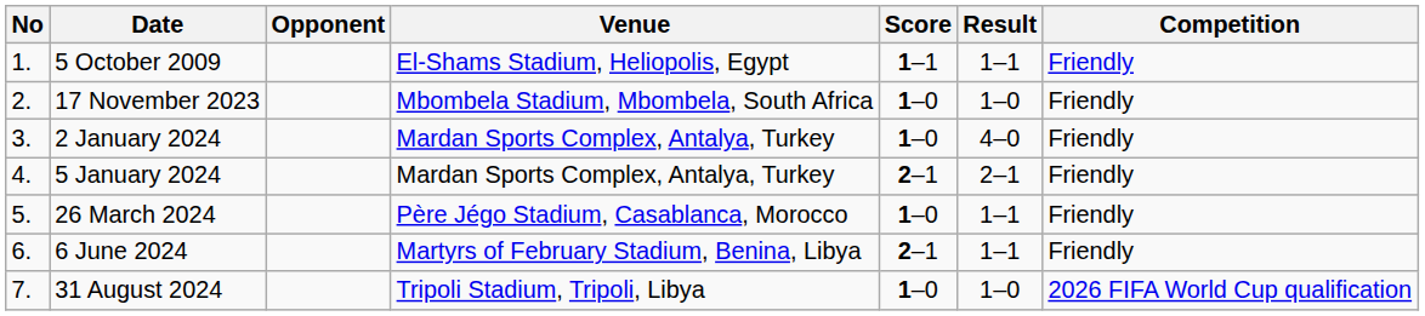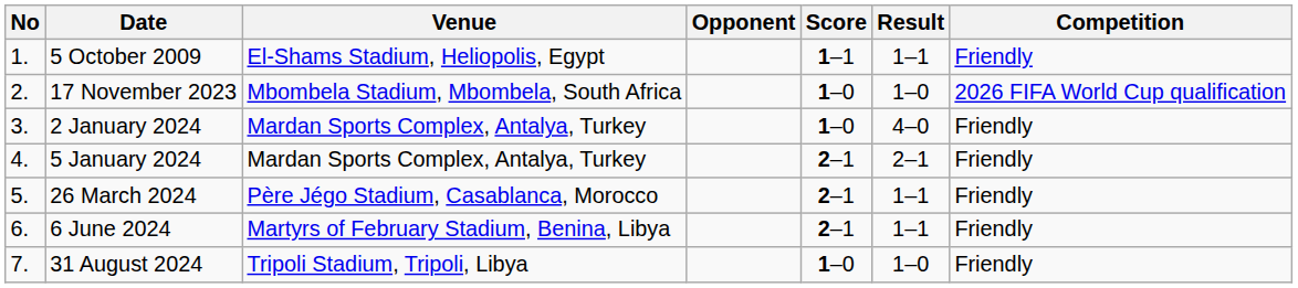columns swapped: Venue <-> Opponent
17 November 2023 | Competition: Friendly -> 2026 FIFA World Cup qualification
26 March 2024 | Score: 1–0 -> 2–1
31 August 2024 | Competition: 2026 FIFA World Cup qualification -> Friendly
